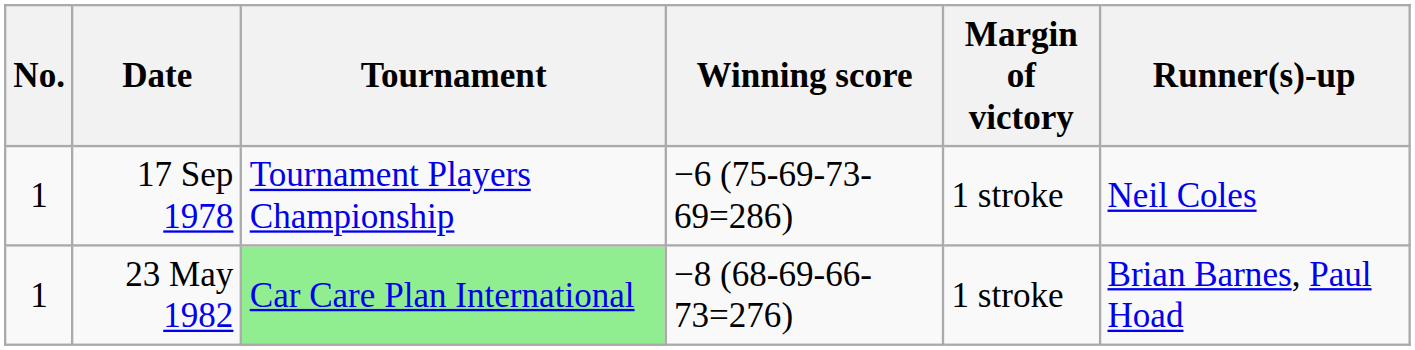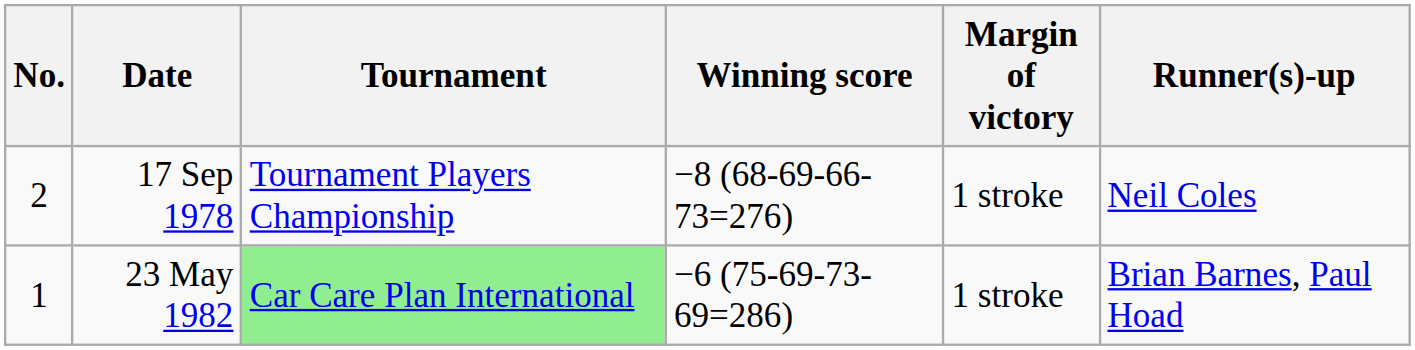17 Sep 1978 | No.: 1 -> 2
17 Sep 1978 | Winning score: −6 (75-69-73-69=286) -> −8 (68-69-66-73=276)
23 May 1982 | Winning score: −8 (68-69-66-73=276) -> −6 (75-69-73-69=286)
